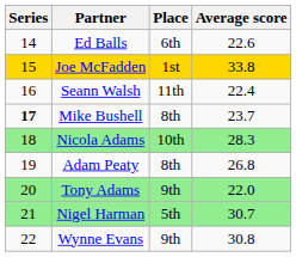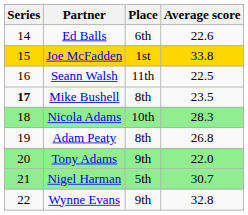Seann Walsh | Average score: 22.4 -> 22.5
Mike Bushell | Average score: 23.7 -> 23.5
Wynne Evans | Average score: 30.8 -> 32.8
